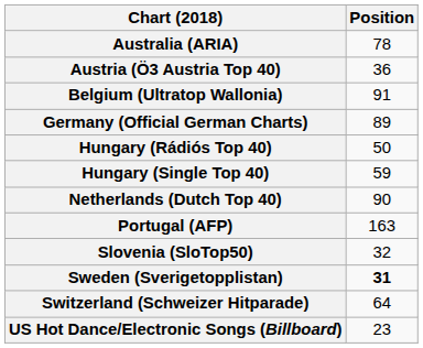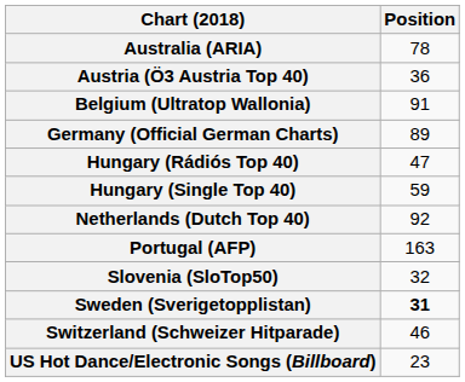Hungary (Rádiós Top 40) | Position: 50 -> 47
Netherlands (Dutch Top 40) | Position: 90 -> 92
Switzerland (Schweizer Hitparade) | Position: 64 -> 46
